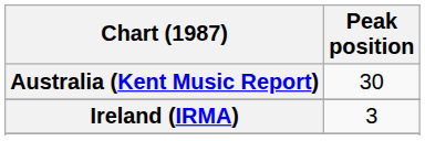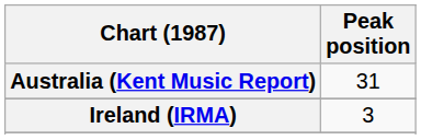Australia (Kent Music Report) | Peak position: 30 -> 31
